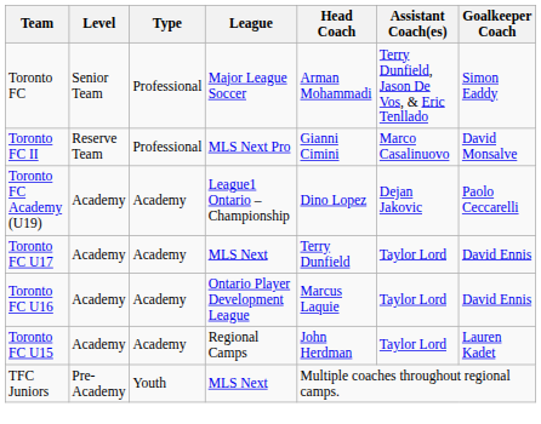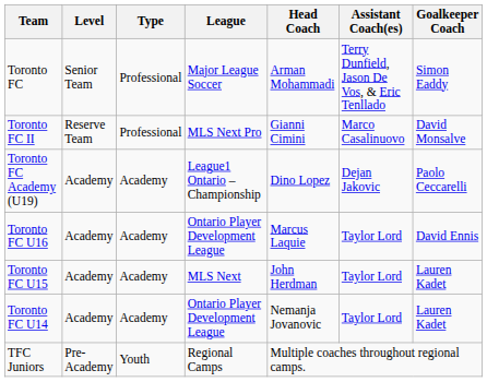- row: Toronto FC U17 | Academy | Academy | MLS Next | Terry Dunfield | Taylor Lord | David Ennis
Toronto FC U15 | League: Regional Camps -> MLS Next
+ row: Toronto FC U14 | Academy | Academy | Ontario Player Development League | Nemanja Jovanovic | Taylor Lord | Lauren Kadet
TFC Juniors | League: MLS Next -> Regional Camps
